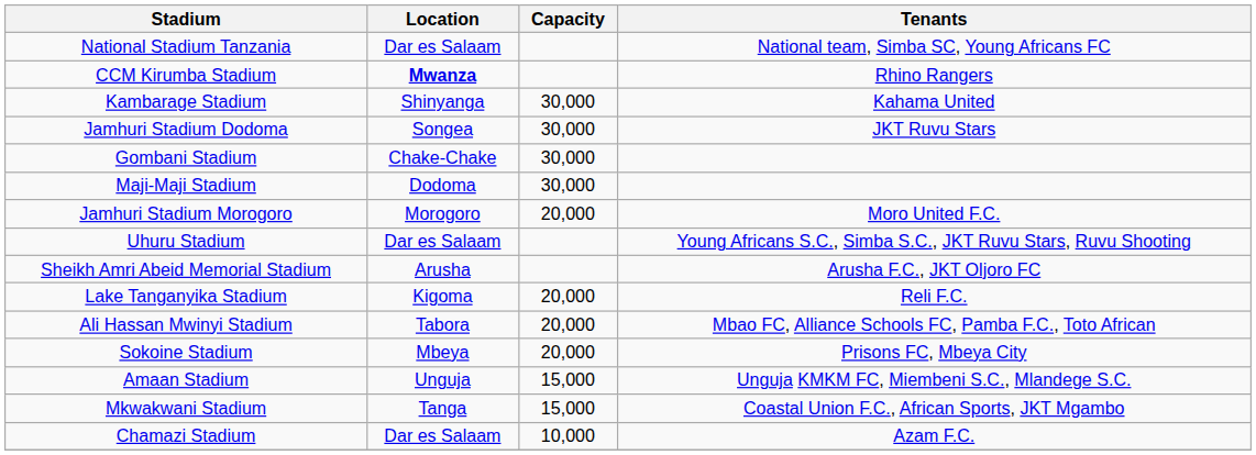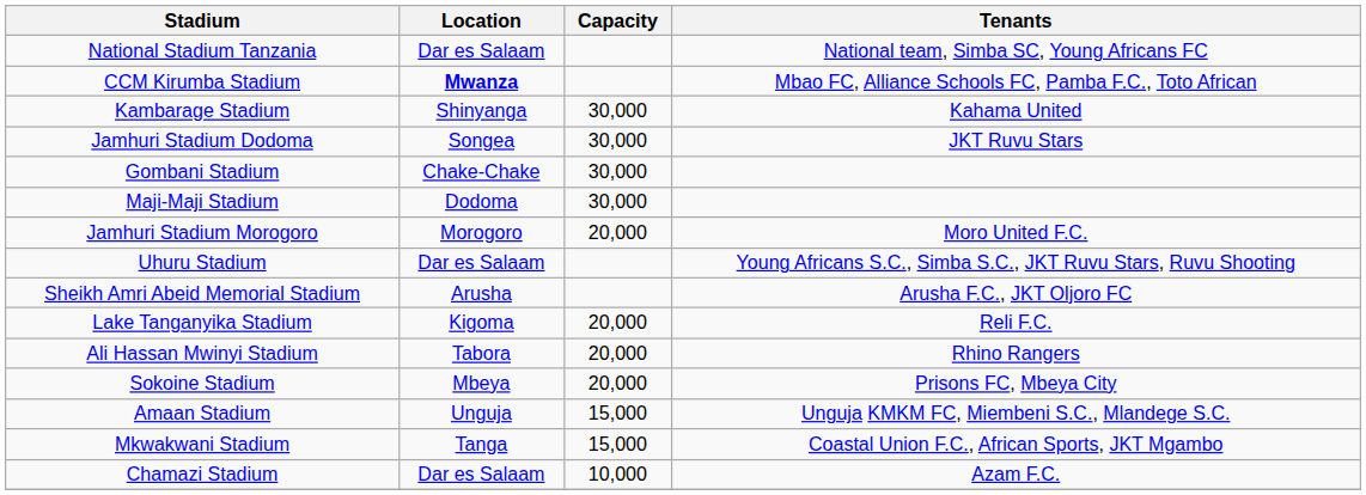CCM Kirumba Stadium | Tenants: Rhino Rangers -> Mbao FC, Alliance Schools FC, Pamba F.C., Toto African
Ali Hassan Mwinyi Stadium | Tenants: Mbao FC, Alliance Schools FC, Pamba F.C., Toto African -> Rhino Rangers
